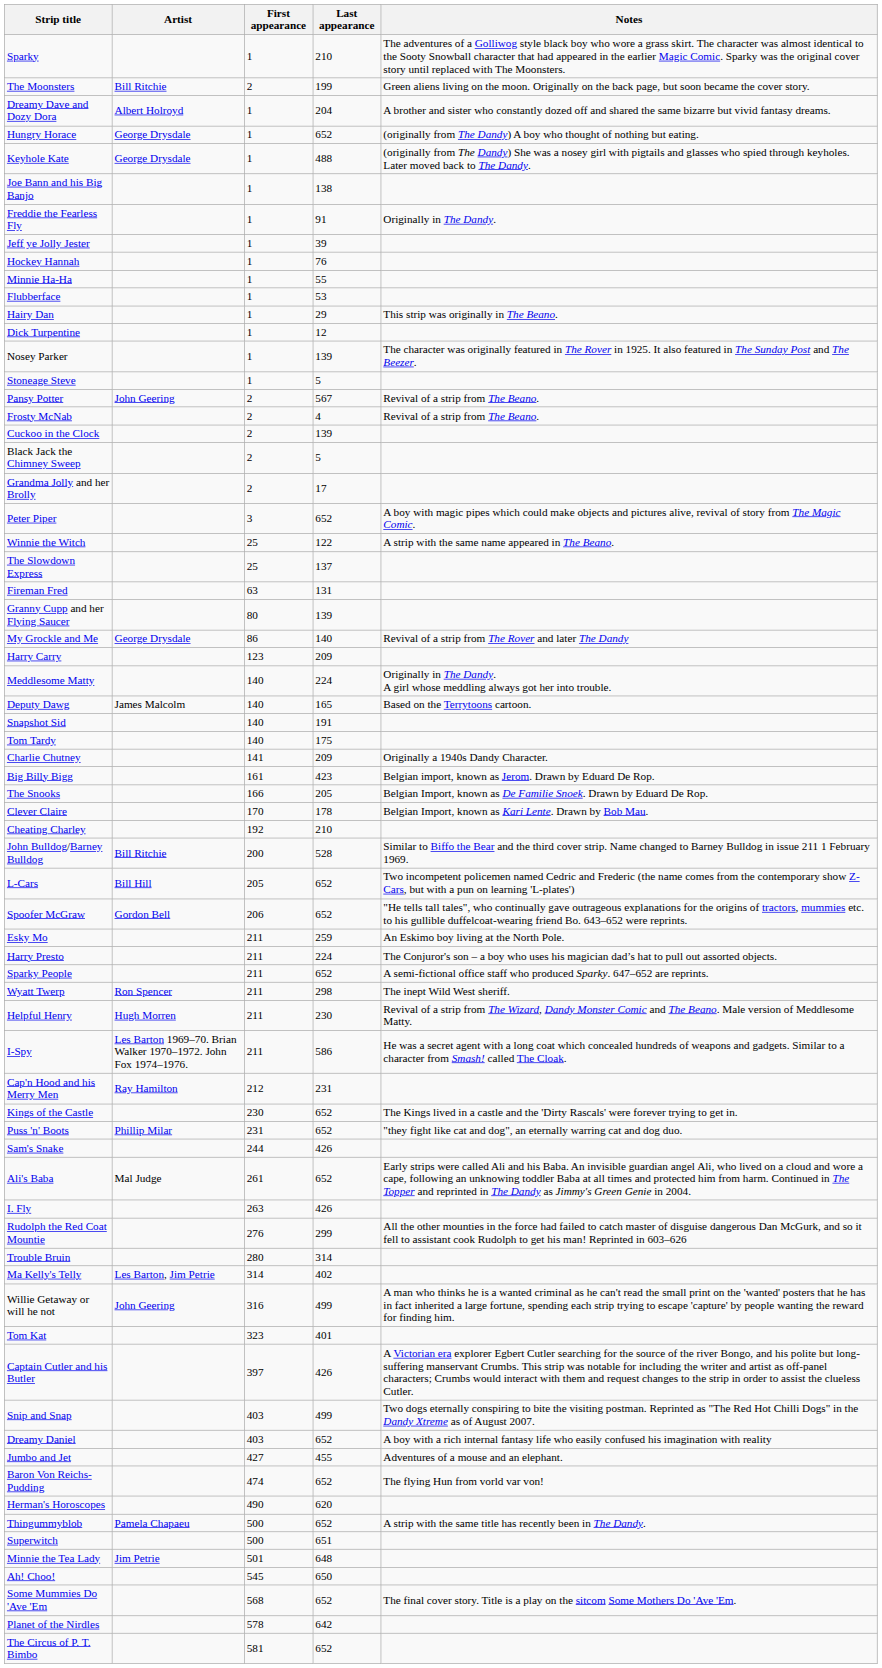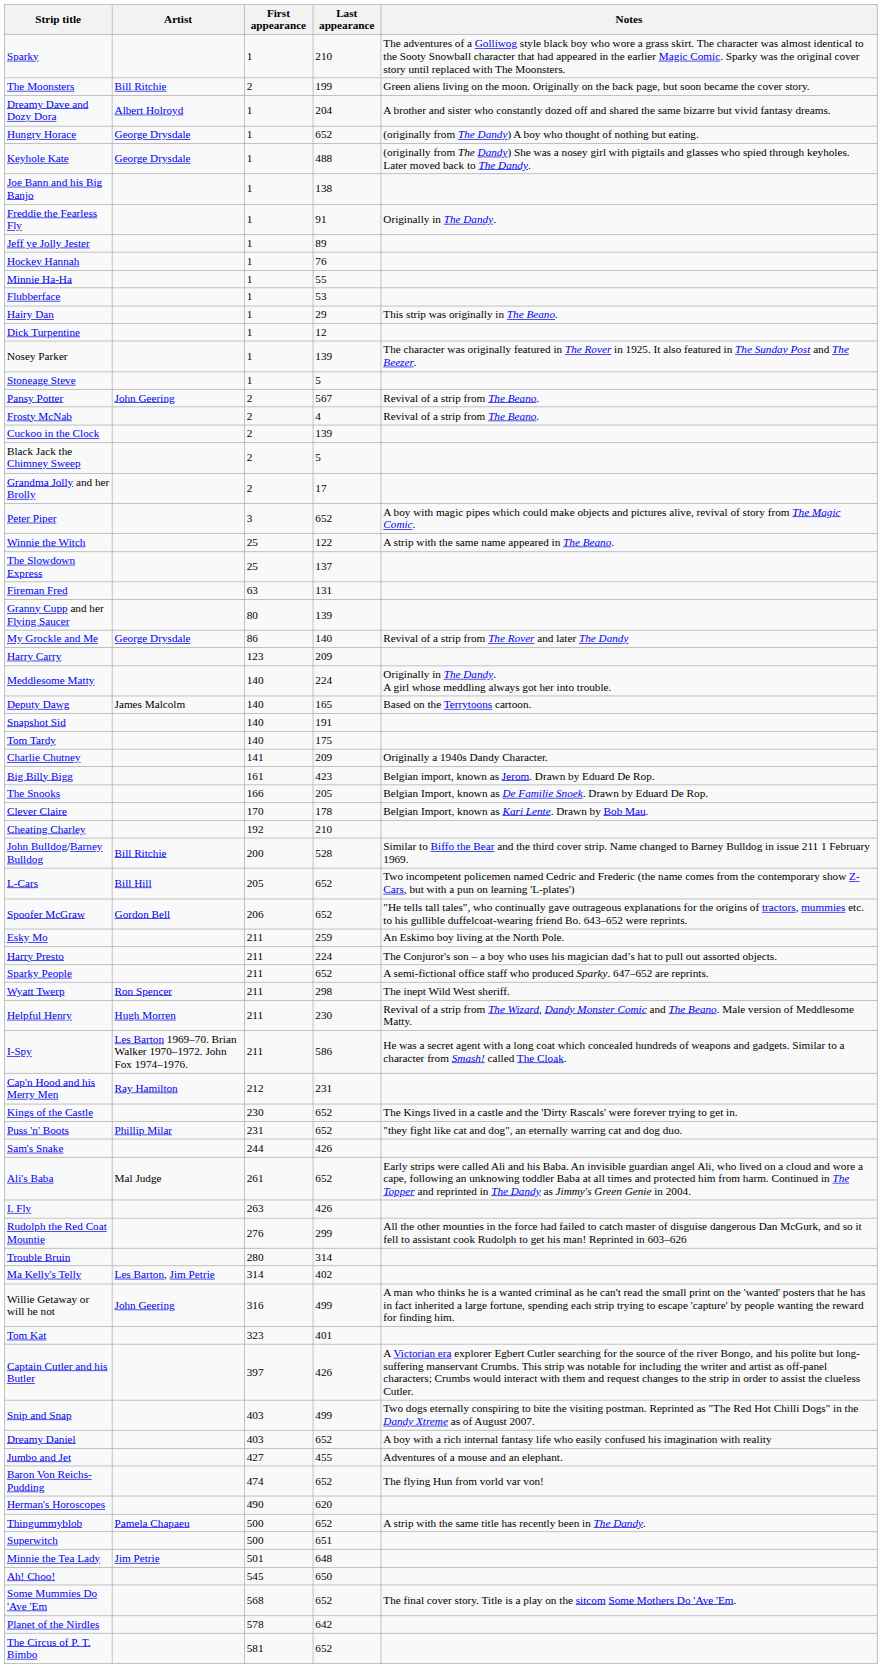Jeff ye Jolly Jester | Last appearance: 39 -> 89
